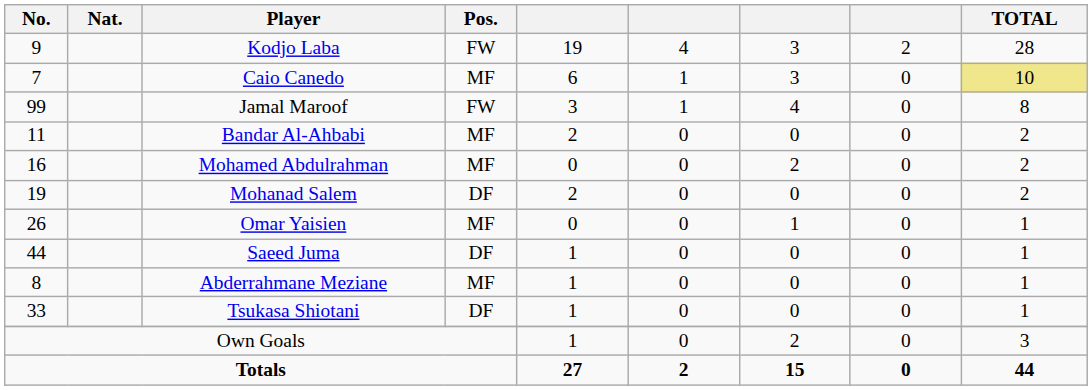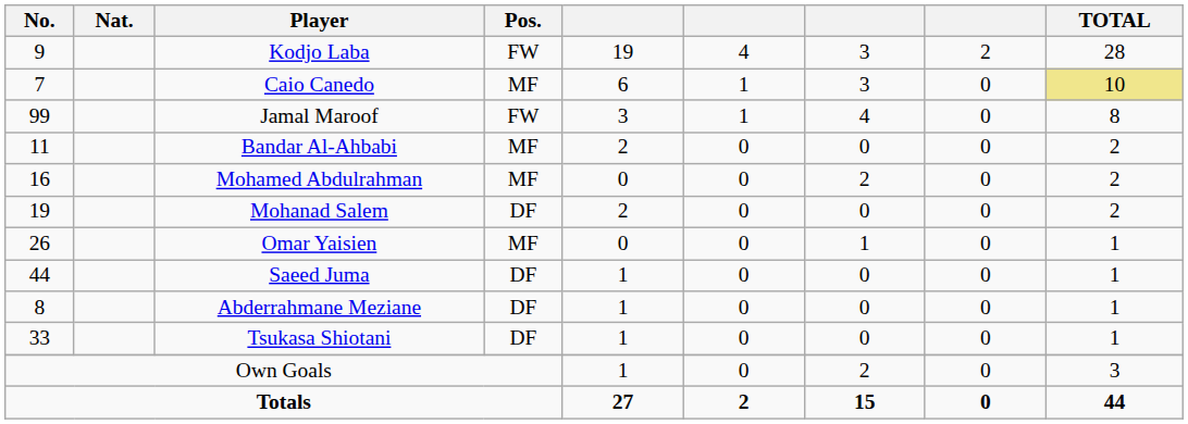Abderrahmane Meziane | Pos.: MF -> DF
